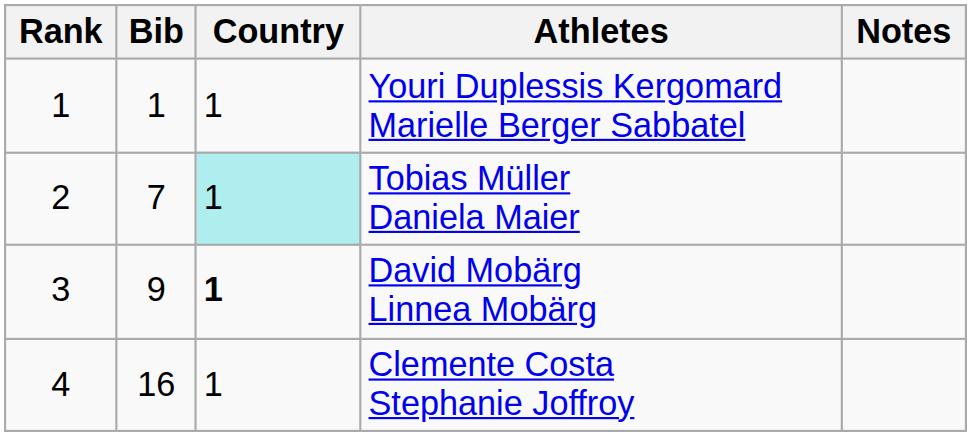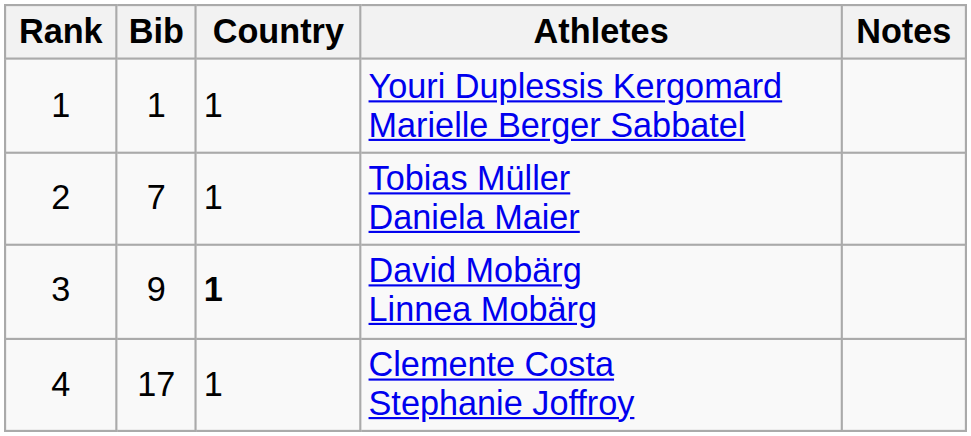Tobias Müller Daniela Maier | Country: paleturquoise background -> no background
Clemente Costa Stephanie Joffroy | Bib: 16 -> 17
